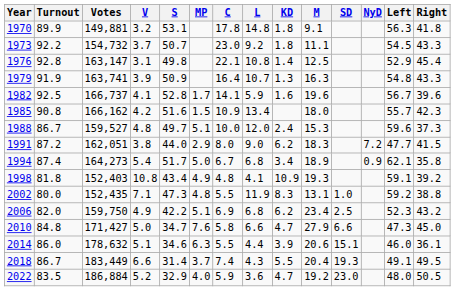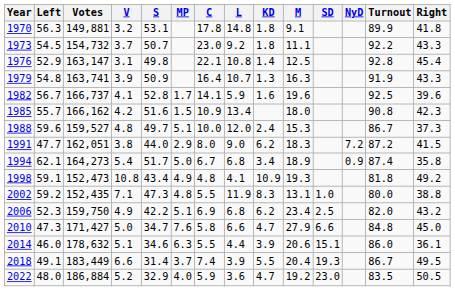columns swapped: Turnout <-> Left
1998 | Votes: 152,403 -> 152,473
1998 | Right: 39.2 -> 49.2
2018 | L: 4.3 -> 3.9
